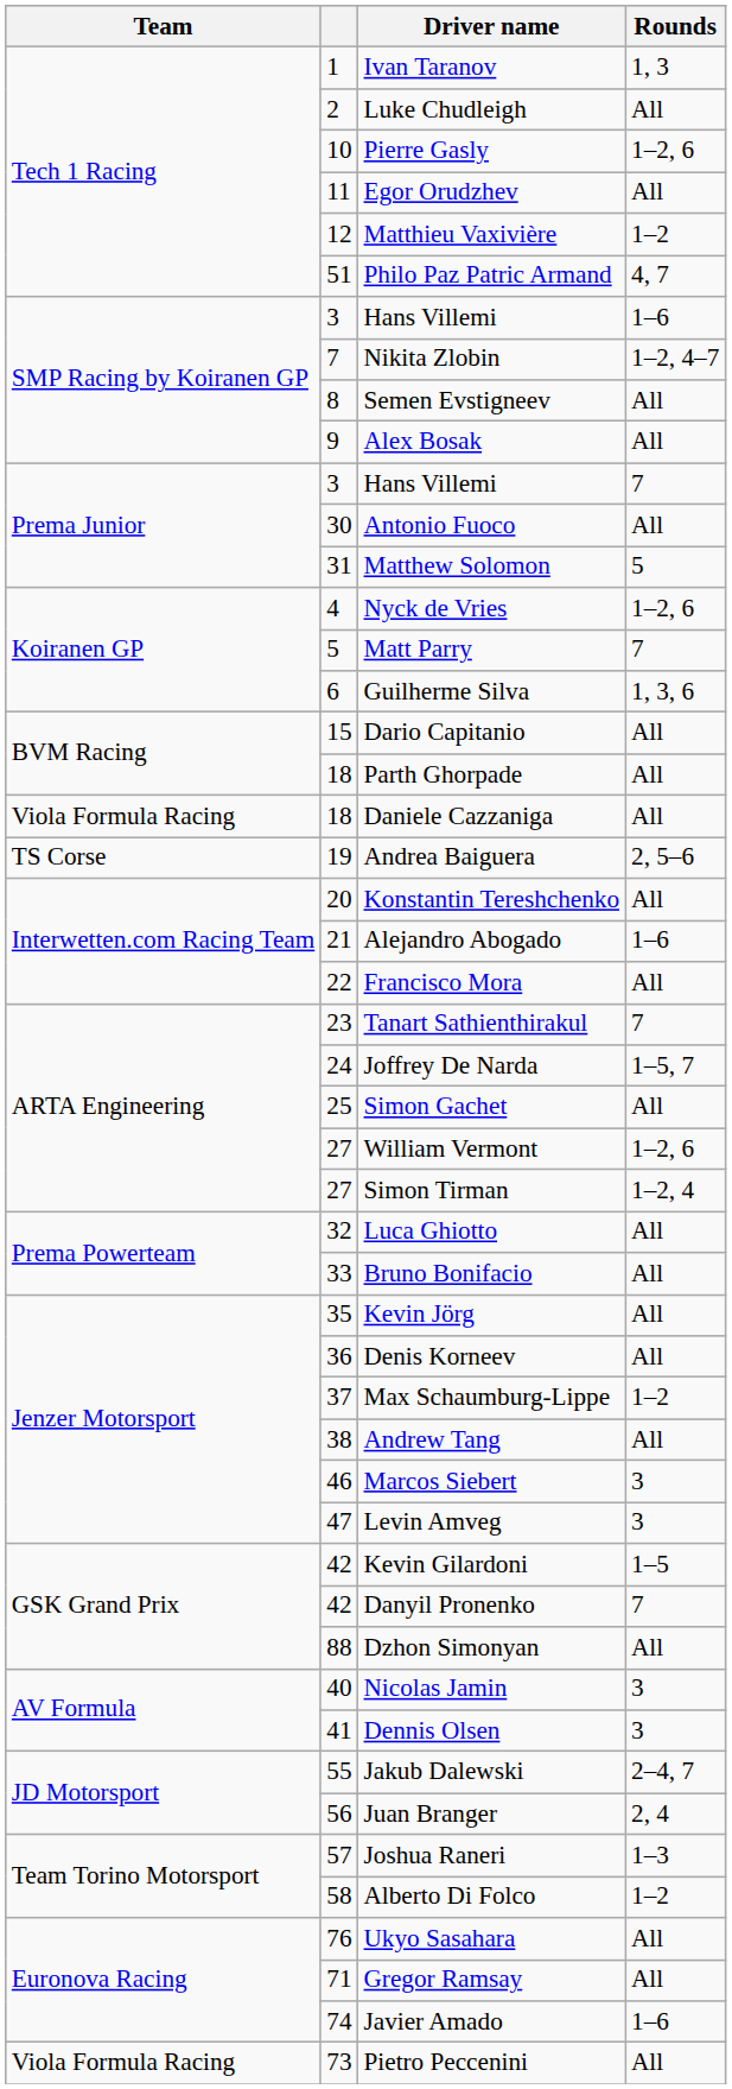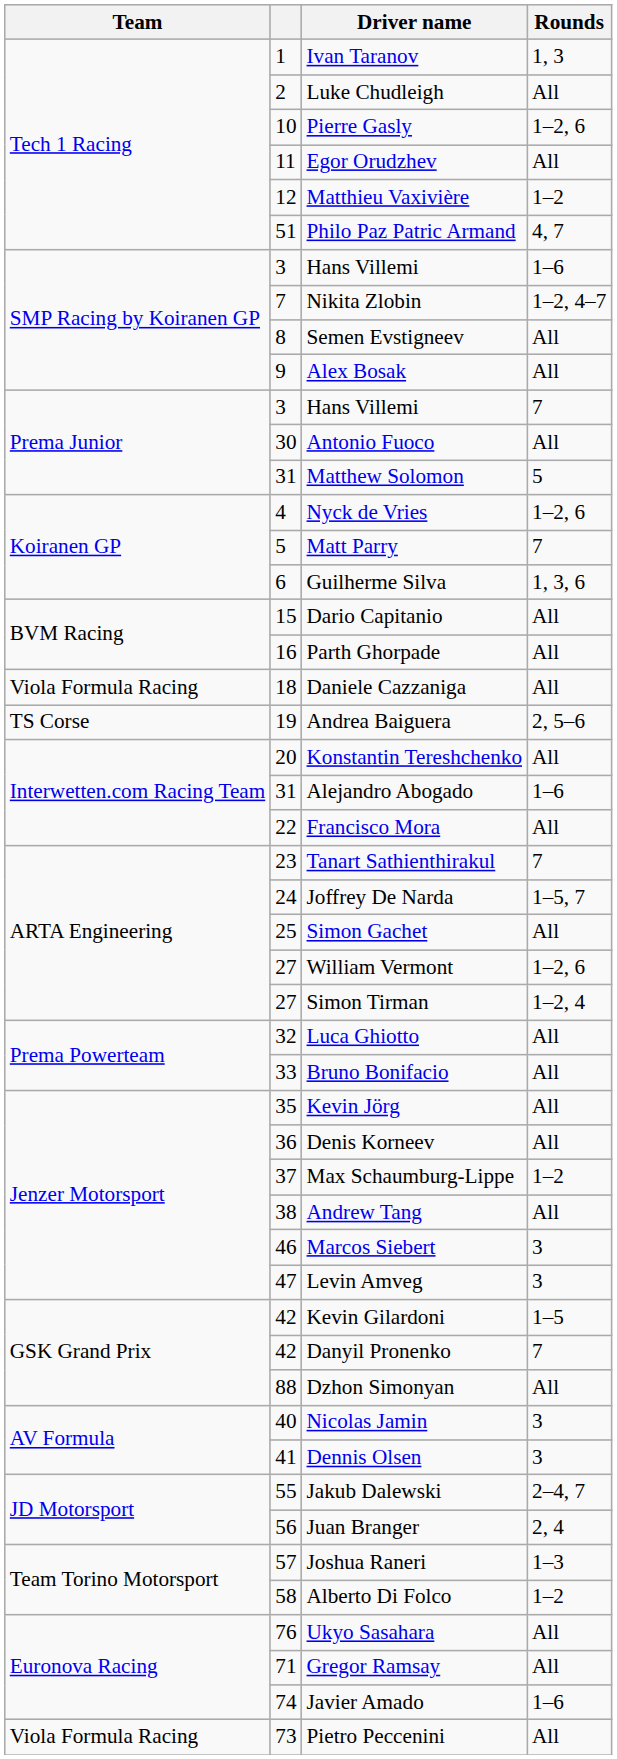Parth Ghorpade | column 2: 18 -> 16
Alejandro Abogado | column 2: 21 -> 31
